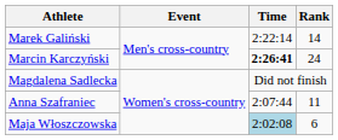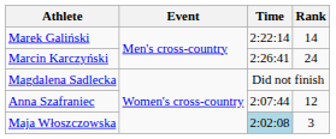Marcin Karczyński | Time: bold -> normal
Anna Szafraniec | Rank: 11 -> 12
Maja Włoszczowska | Rank: 6 -> 3
